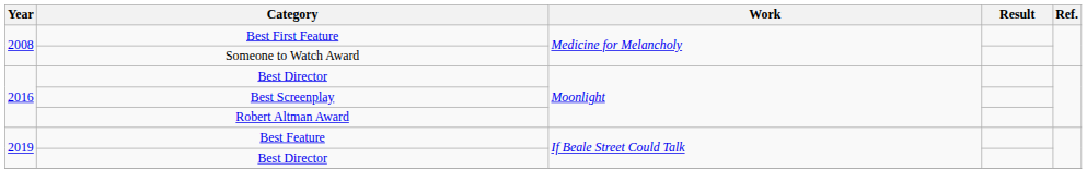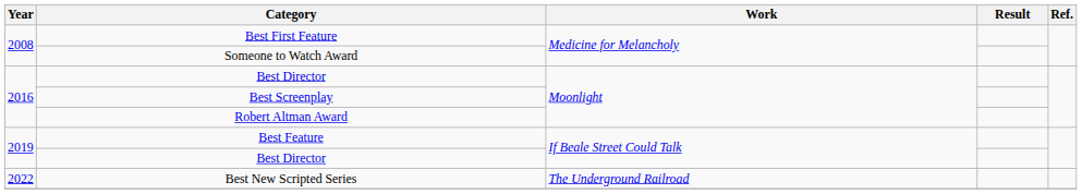+ row: 2022 | Best New Scripted Series | The Underground Railroad
